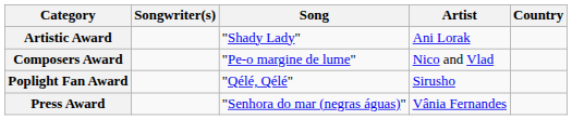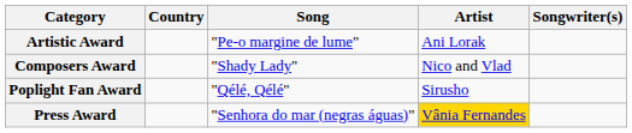columns swapped: Country <-> Songwriter(s)
Artistic Award | Song: "Shady Lady" -> "Pe-o margine de lume"
Composers Award | Song: "Pe-o margine de lume" -> "Shady Lady"
Press Award | Artist: no background -> gold background
